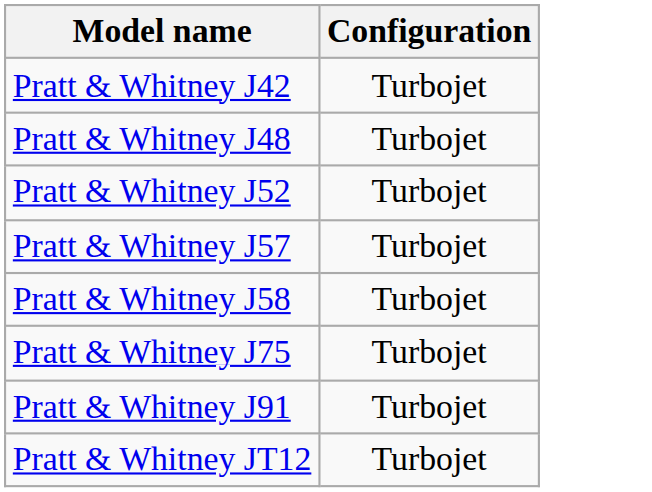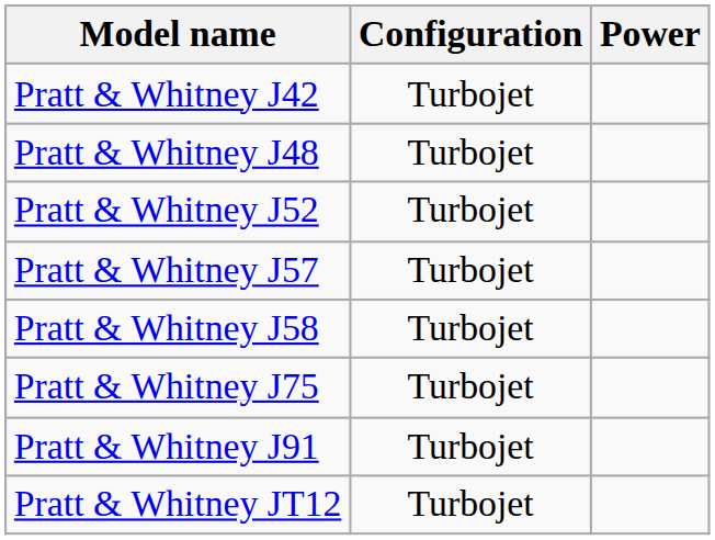+ column: Power
